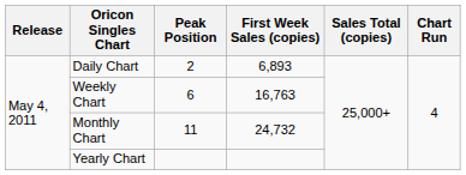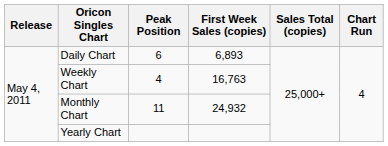Daily Chart | Peak Position: 2 -> 6
Weekly Chart | Peak Position: 6 -> 4
Monthly Chart | First Week Sales (copies): 24,732 -> 24,932
